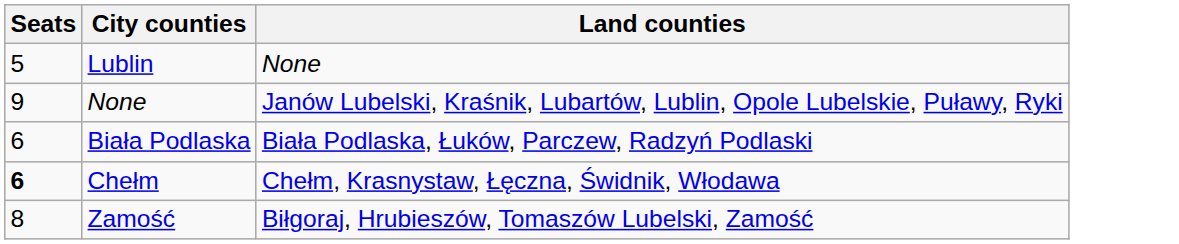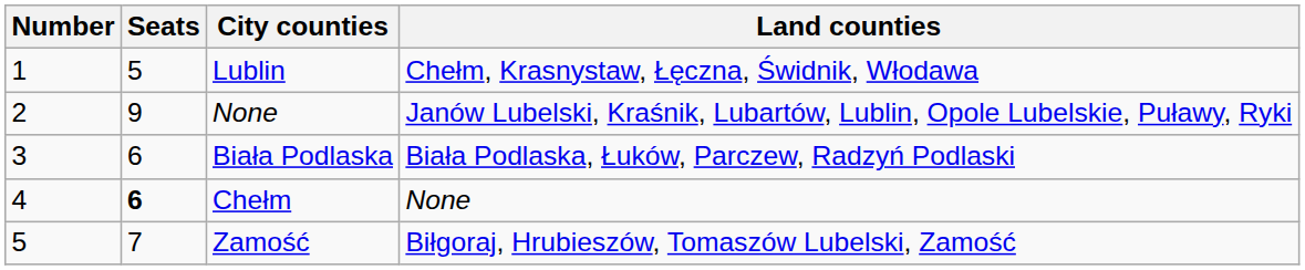+ column: Number | 1 | 2 | 3 | 4 | 5
Lublin | Land counties: None -> Chełm, Krasnystaw, Łęczna, Świdnik, Włodawa
Chełm | Land counties: Chełm, Krasnystaw, Łęczna, Świdnik, Włodawa -> None
Zamość | Seats: 8 -> 7
